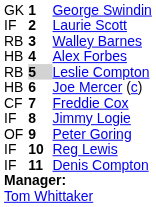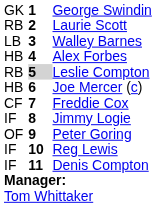Laurie Scott | column 1: IF -> RB
Walley Barnes | column 1: RB -> LB
